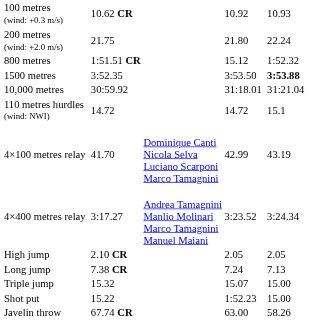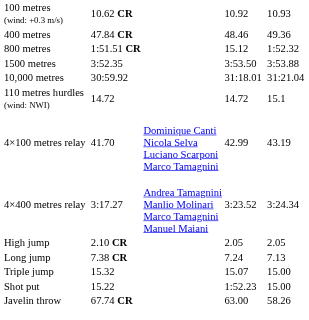- row: 200 metres (wind: +2.0 m/s) | 21.75 | 21.80 | 22.24
+ row: 400 metres | 47.84 CR | 48.46 | 49.36
1500 metres | column 7: bold -> normal
